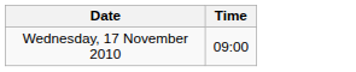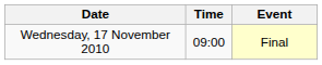+ column: Event | Final
